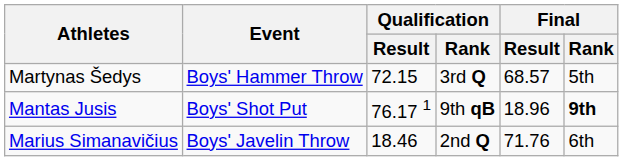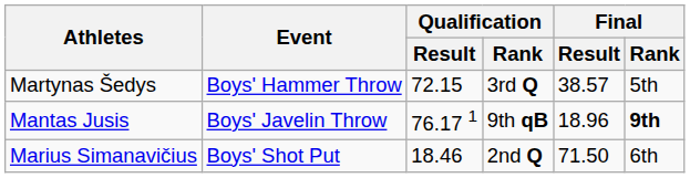Martynas Šedys | Final / Result: 68.57 -> 38.57
Mantas Jusis | Event: Boys' Shot Put -> Boys' Javelin Throw
Marius Simanavičius | Event: Boys' Javelin Throw -> Boys' Shot Put
Marius Simanavičius | Final / Result: 71.76 -> 71.50
